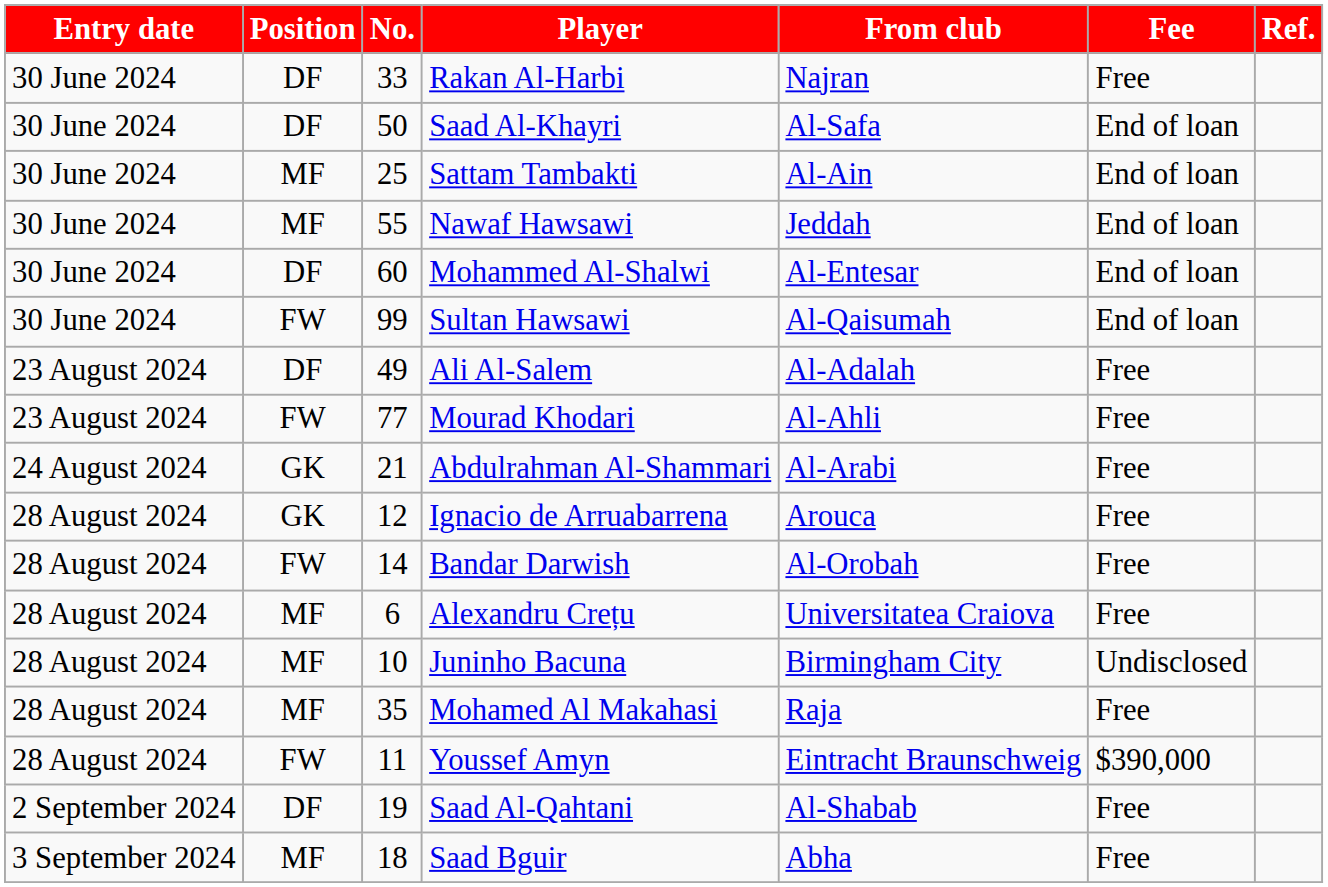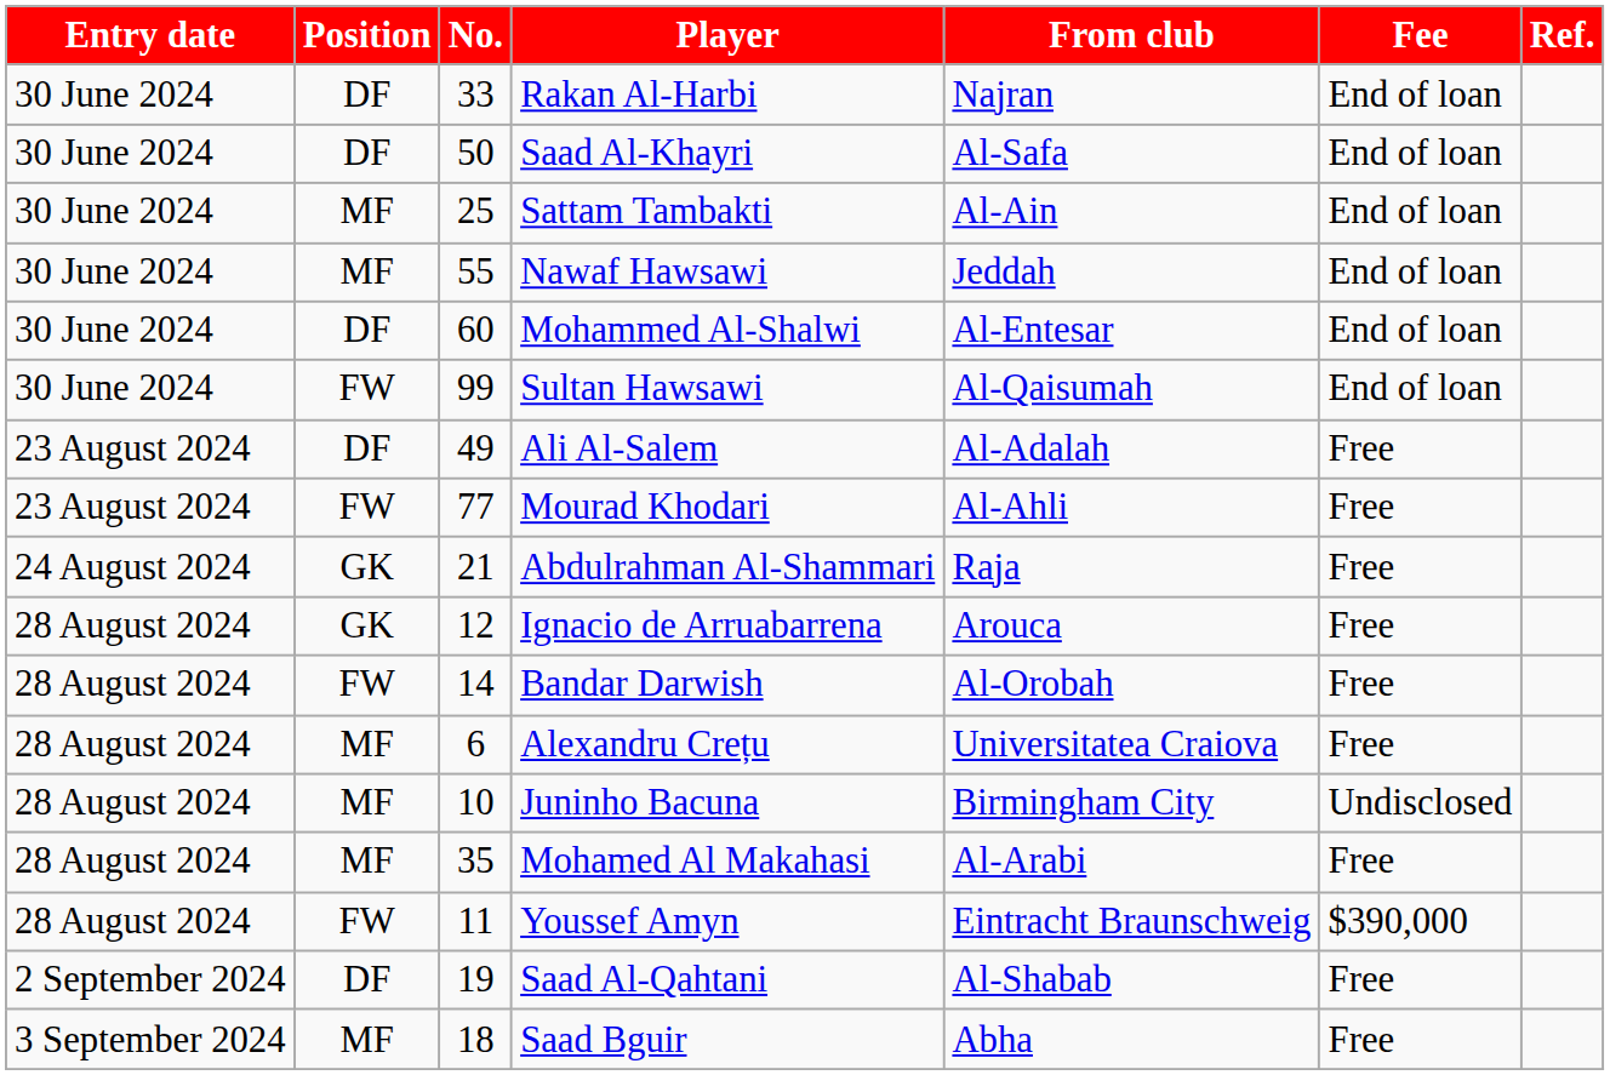Rakan Al-Harbi | Fee: Free -> End of loan
Abdulrahman Al-Shammari | From club: Al-Arabi -> Raja
Mohamed Al Makahasi | From club: Raja -> Al-Arabi
